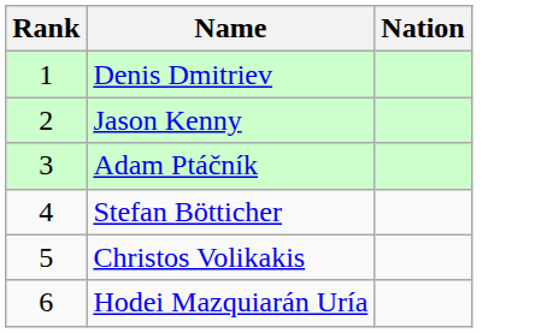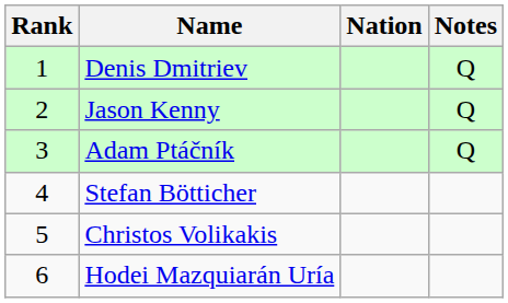+ column: Notes | Q | Q | Q
